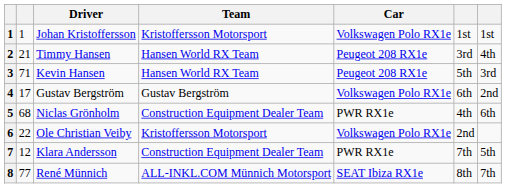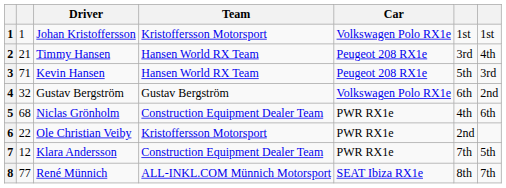4 | column 2: 17 -> 32
6 | Car: Volkswagen Polo RX1e -> PWR RX1e
